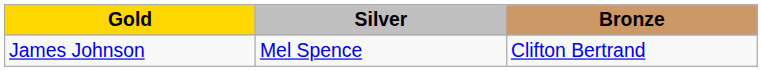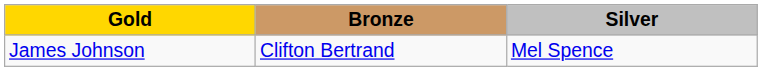columns swapped: Silver <-> Bronze
